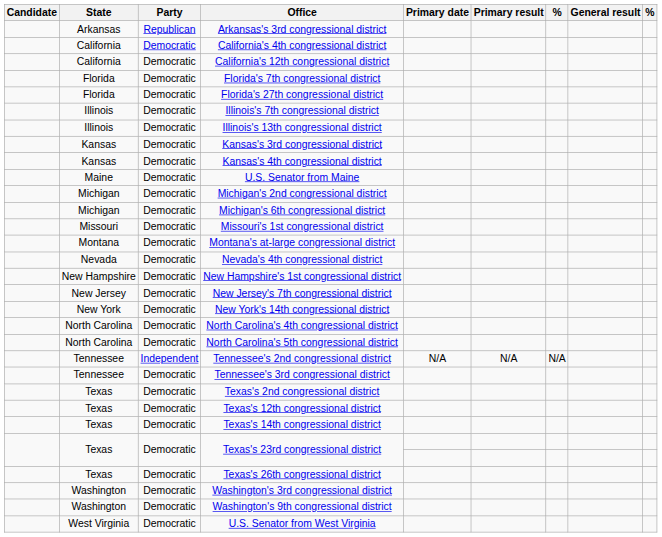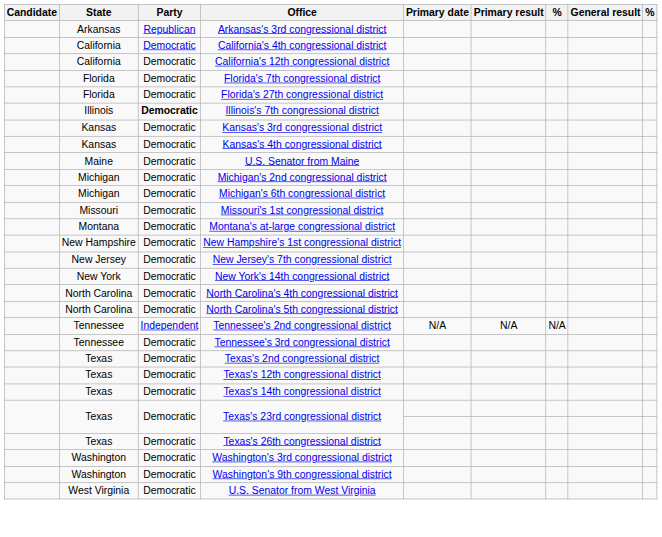Illinois's 7th congressional district | Party: normal -> bold
- row: Illinois | Democratic | Illinois's 13th congressional district
- row: Nevada | Democratic | Nevada's 4th congressional district
